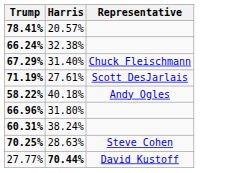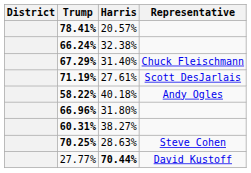+ column: District
60.31% | Harris: 38.24% -> 38.27%
